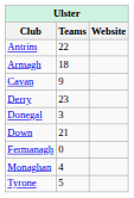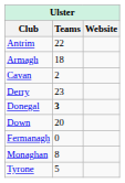Cavan | Teams: 9 -> 2
Donegal | Teams: normal -> bold
Down | Teams: 21 -> 20
Monaghan | Teams: 4 -> 8
